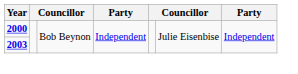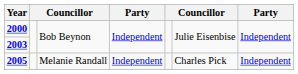+ row: 2005 | Melanie Randall | Independent | Charles Pick | Independent
